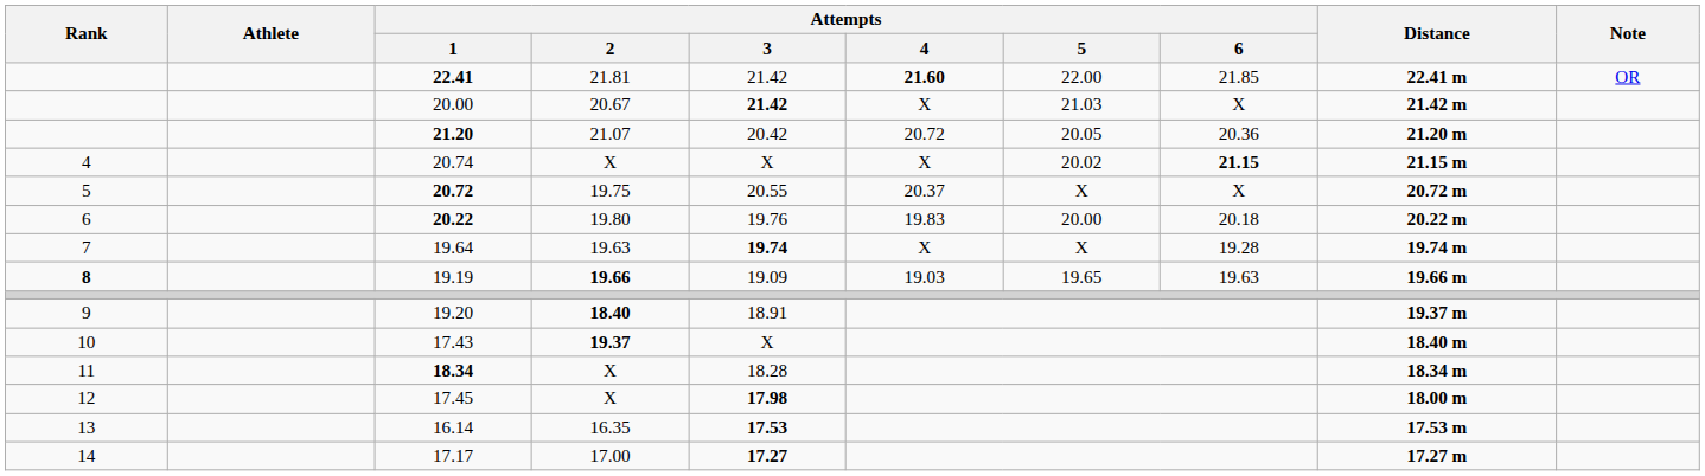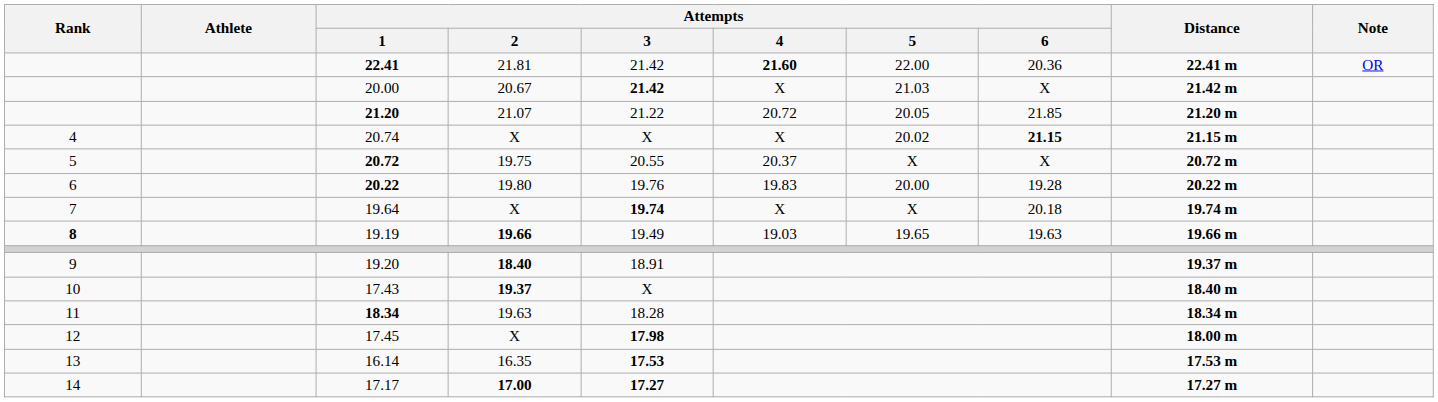22.41 | Attempts / 6: 21.85 -> 20.36
21.20 | Attempts / 3: 20.42 -> 21.22
21.20 | Attempts / 6: 20.36 -> 21.85
20.22 | Attempts / 6: 20.18 -> 19.28
19.64 | Attempts / 2: 19.63 -> X
19.64 | Attempts / 6: 19.28 -> 20.18
19.19 | Attempts / 3: 19.09 -> 19.49
18.34 | Attempts / 2: X -> 19.63
17.17 | Attempts / 2: normal -> bold
